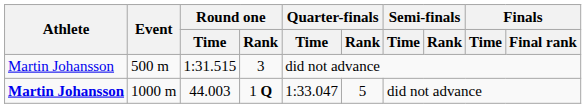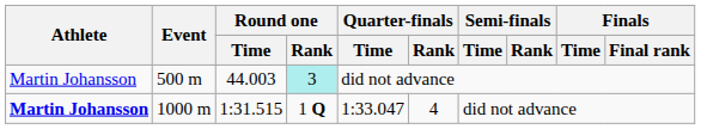500 m | Round one / Time: 1:31.515 -> 44.003
500 m | Round one / Rank: no background -> paleturquoise background
1000 m | Round one / Time: 44.003 -> 1:31.515
1000 m | Quarter-finals / Rank: 5 -> 4
